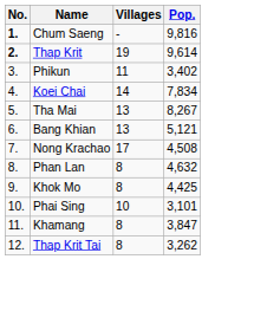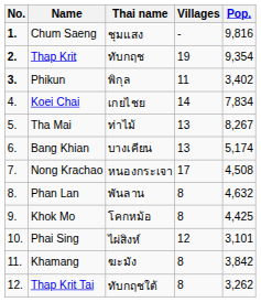+ column: Thai name | ชุมแสง | ทับกฤช | พิกุล | เกยไชย | ท่าไม้ | บางเคียน | หนองกระเจา | พันลาน | โคกหม้อ | ไผ่สิงห์ | ฆะมัง | ทับกฤชใต้
Thap Krit | Pop.: 9,614 -> 9,354
Phikun | No.: normal -> bold
Bang Khian | Pop.: 5,121 -> 5,174
Phai Sing | Villages: 10 -> 12
Khamang | Pop.: 3,847 -> 3,842
